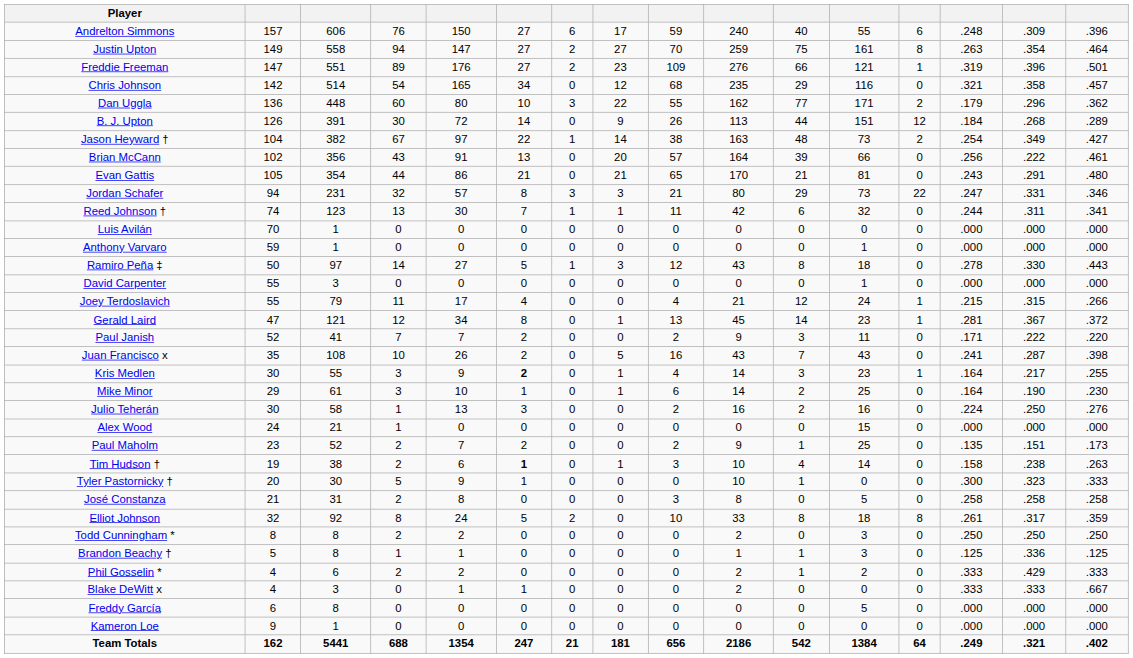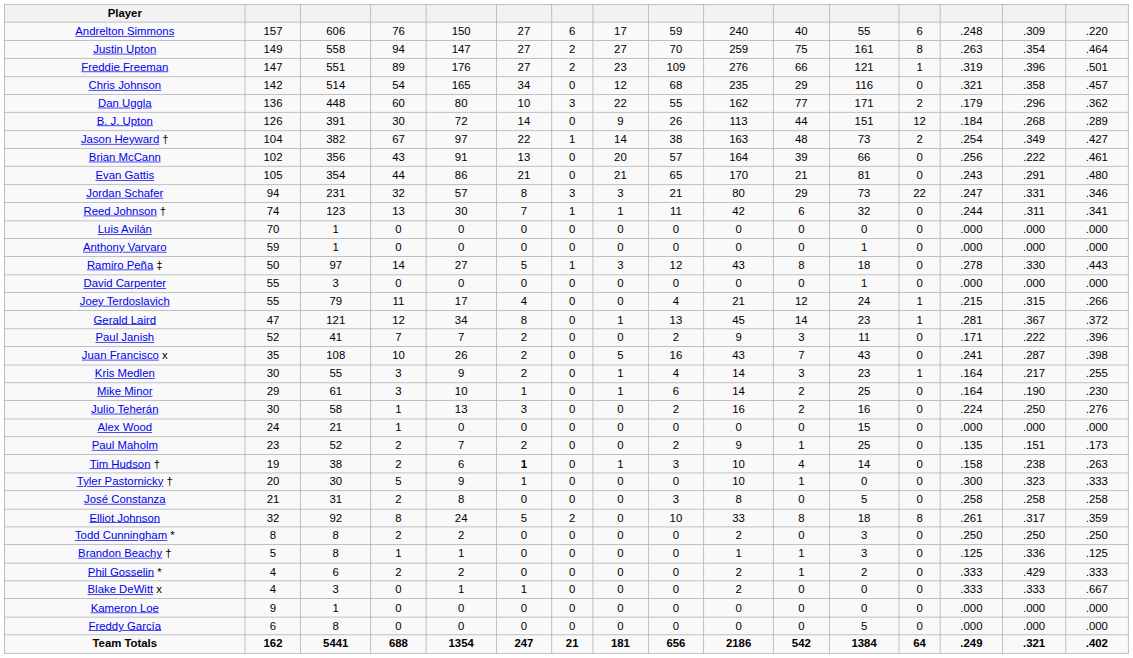Andrelton Simmons | column 16: .396 -> .220
Paul Janish | column 16: .220 -> .396
Kris Medlen | column 6: bold -> normal
rows swapped: Kameron Loe <-> Freddy García
